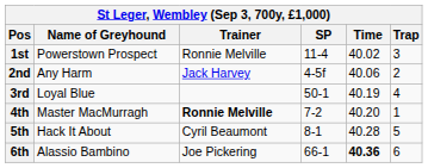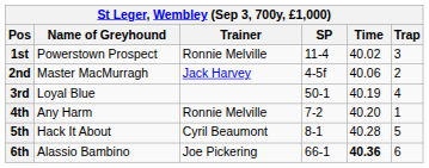2nd | Name of Greyhound: Any Harm -> Master MacMurragh
4th | Name of Greyhound: Master MacMurragh -> Any Harm
4th | Trainer: bold -> normal
